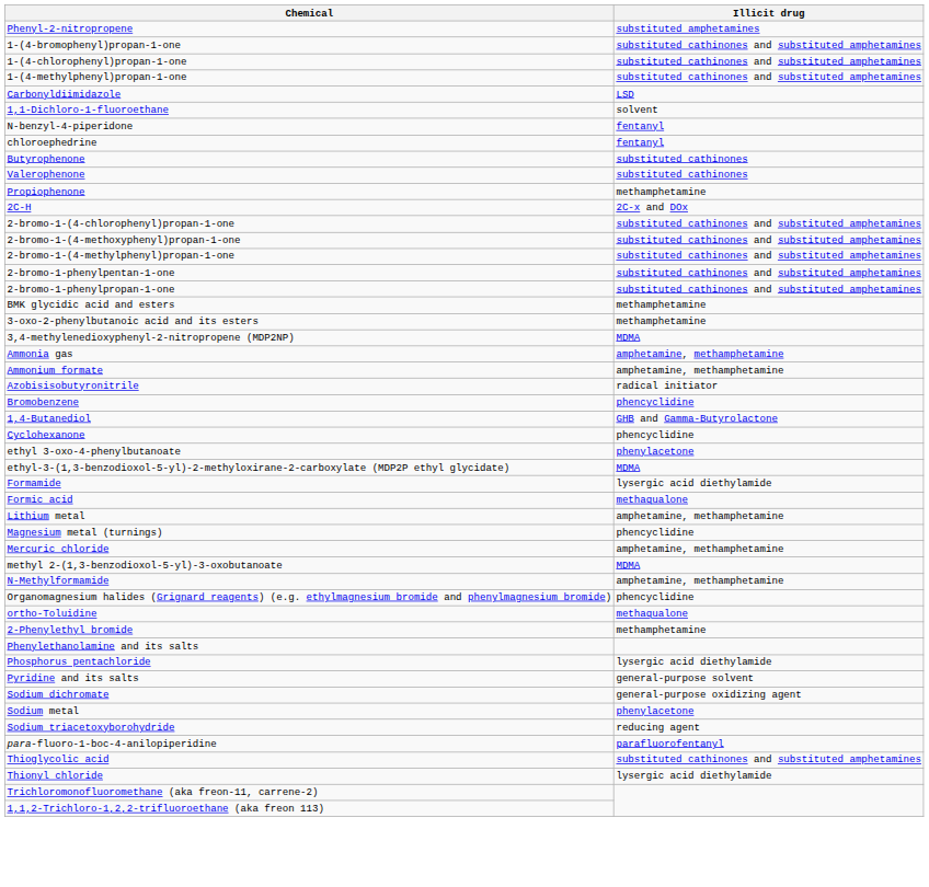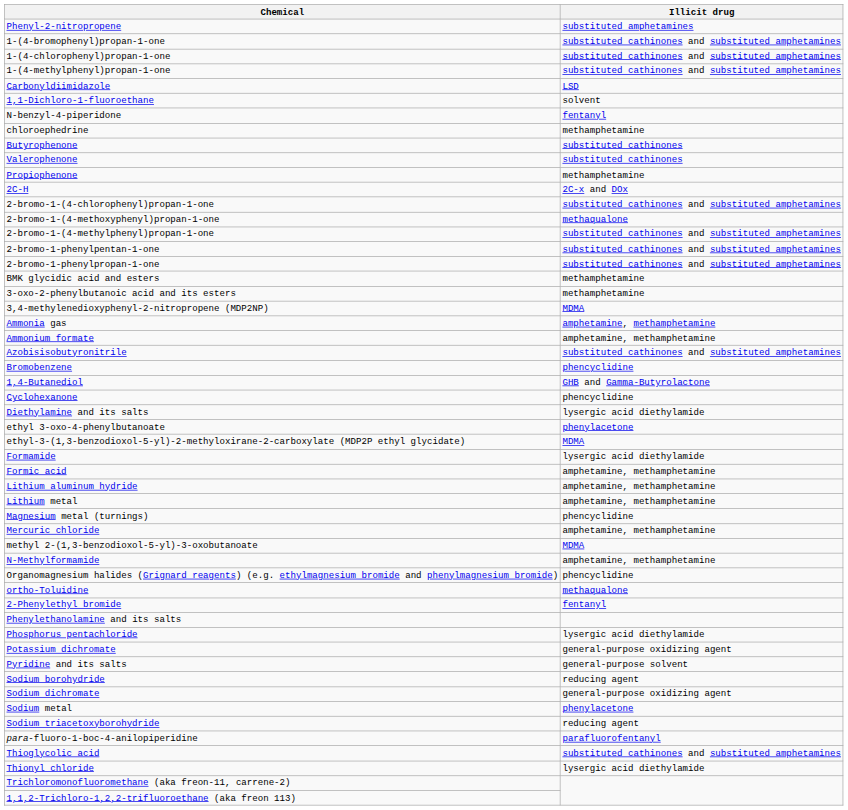chloroephedrine | Illicit drug: fentanyl -> methamphetamine
2-bromo-1-(4-methoxyphenyl)propan-1-one | Illicit drug: substituted cathinones and substituted amphetamines -> methaqualone
Azobisisobutyronitrile | Illicit drug: radical initiator -> substituted cathinones and substituted amphetamines
+ row: Diethylamine and its salts | lysergic acid diethylamide
Formic acid | Illicit drug: methaqualone -> amphetamine, methamphetamine
+ row: Lithium aluminum hydride | amphetamine, methamphetamine
2-Phenylethyl bromide | Illicit drug: methamphetamine -> fentanyl
+ row: Potassium dichromate | general-purpose oxidizing agent
+ row: Sodium borohydride | reducing agent
